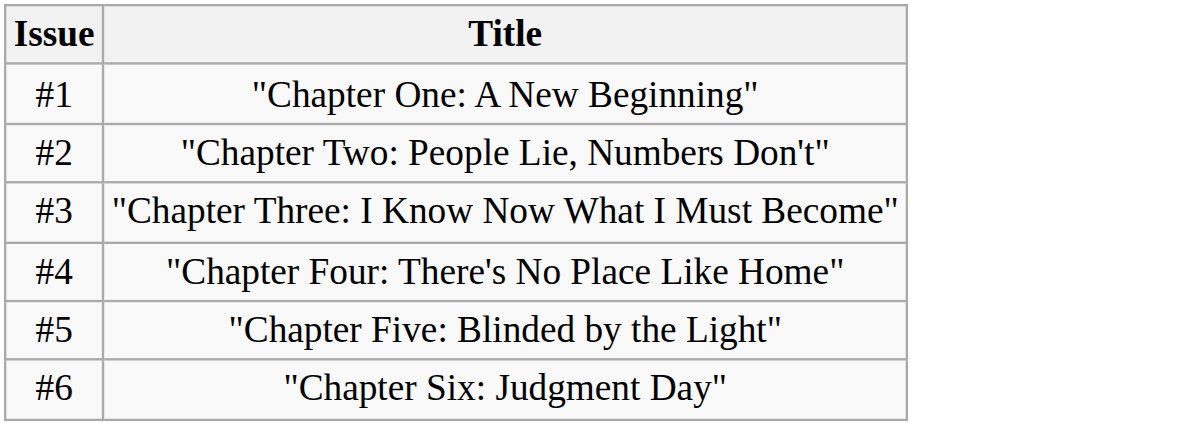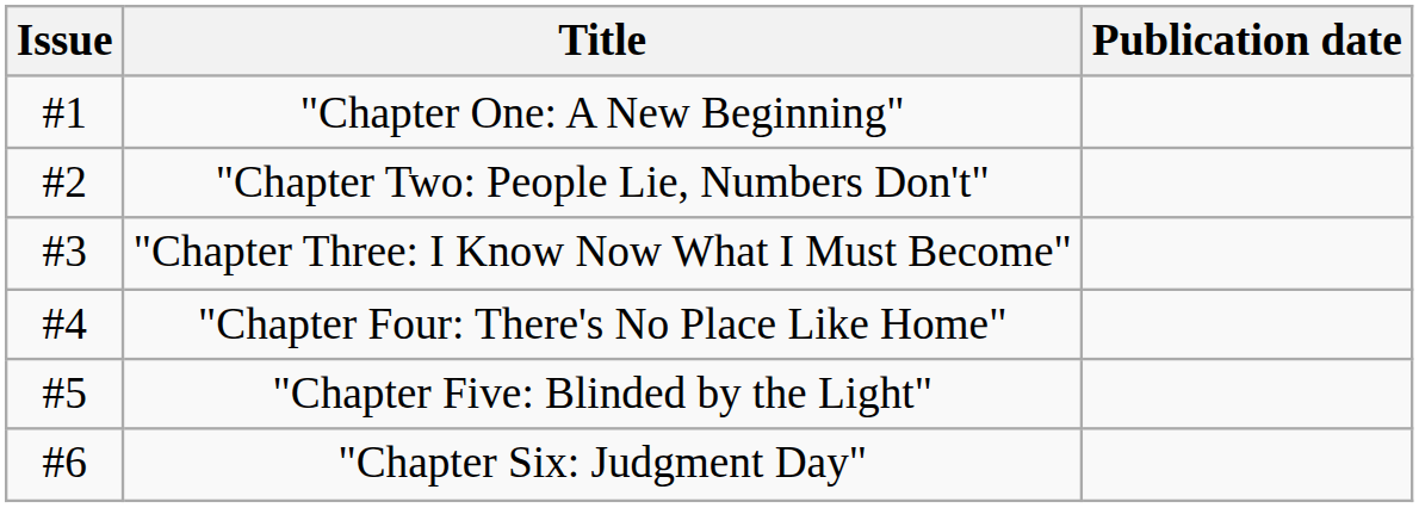+ column: Publication date
